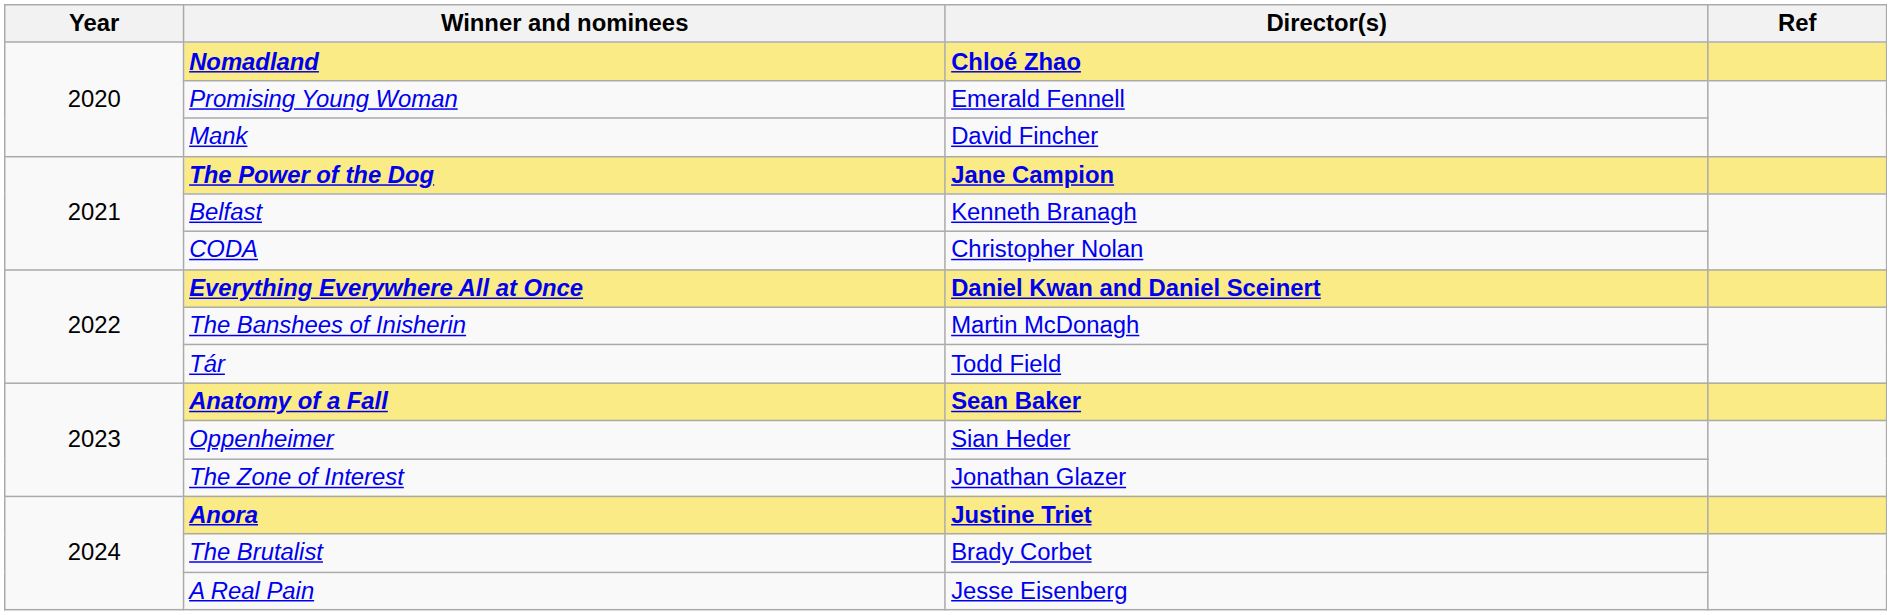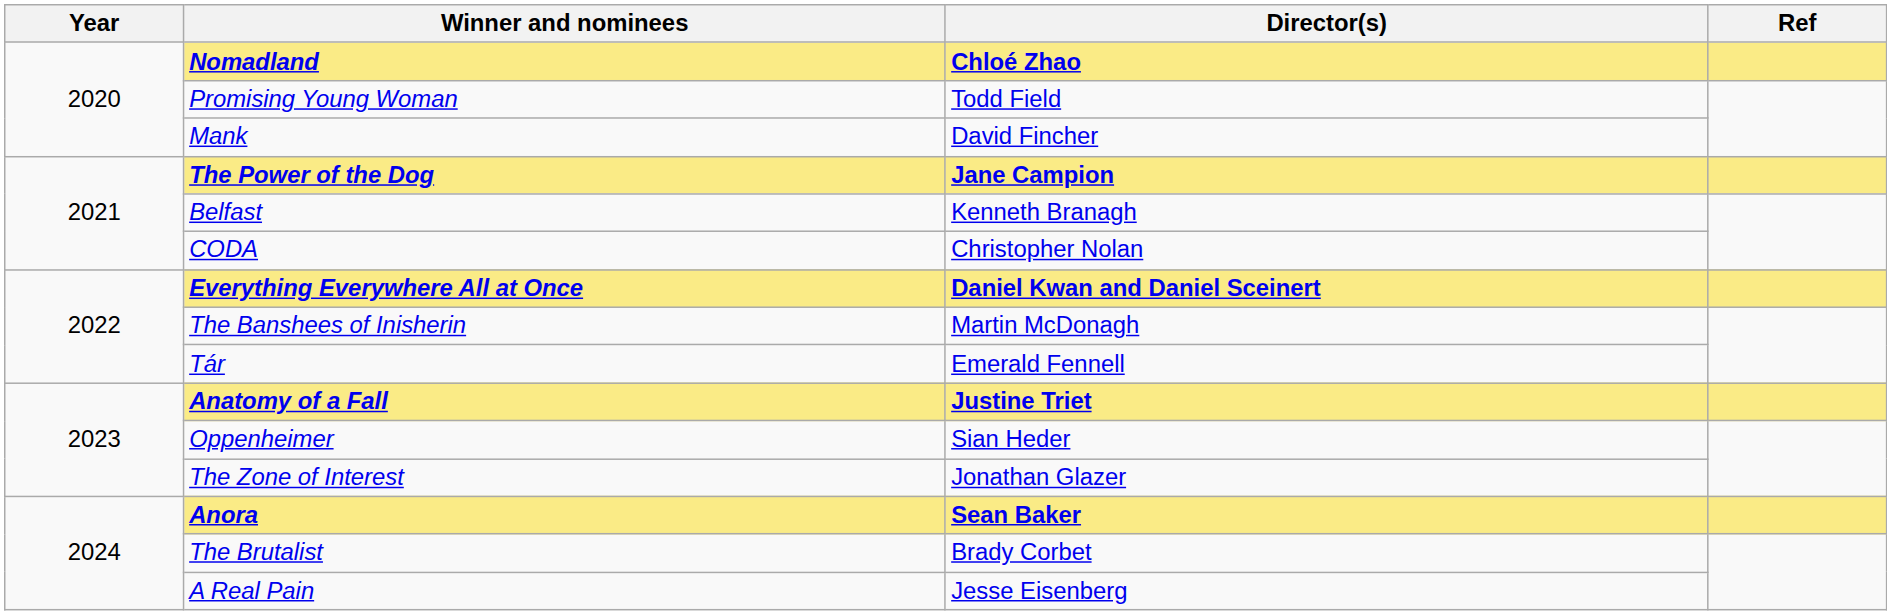Promising Young Woman | Director(s): Emerald Fennell -> Todd Field
Tár | Director(s): Todd Field -> Emerald Fennell
Anatomy of a Fall | Director(s): Sean Baker -> Justine Triet
Anora | Director(s): Justine Triet -> Sean Baker
